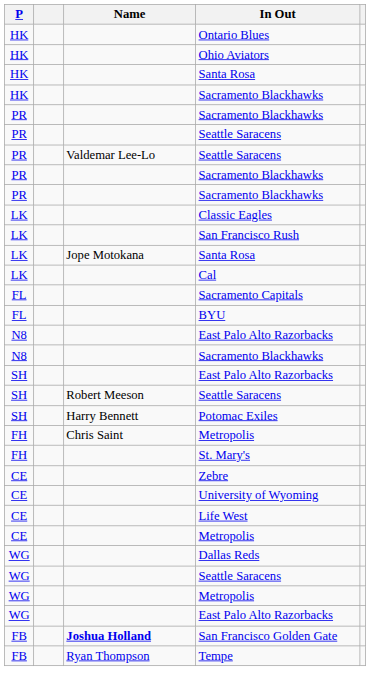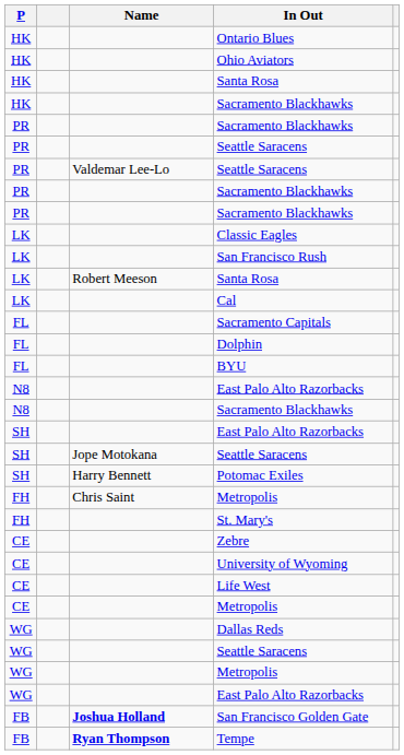LK / Santa Rosa | Name: Jope Motokana -> Robert Meeson
+ row: FL | Dolphin
SH / Seattle Saracens | Name: Robert Meeson -> Jope Motokana
Tempe | Name: normal -> bold
